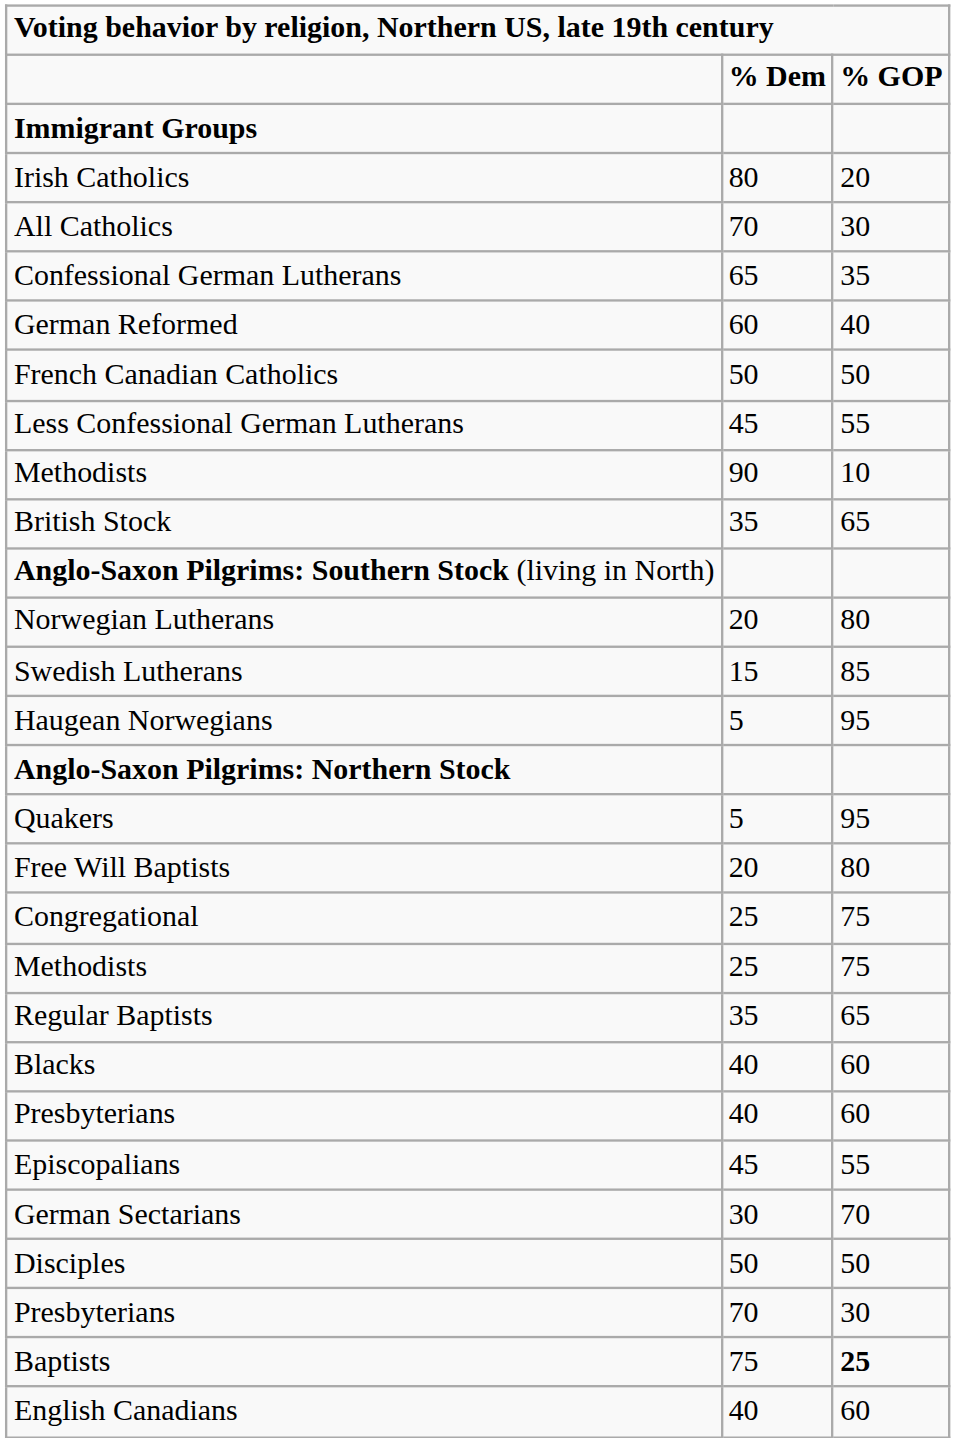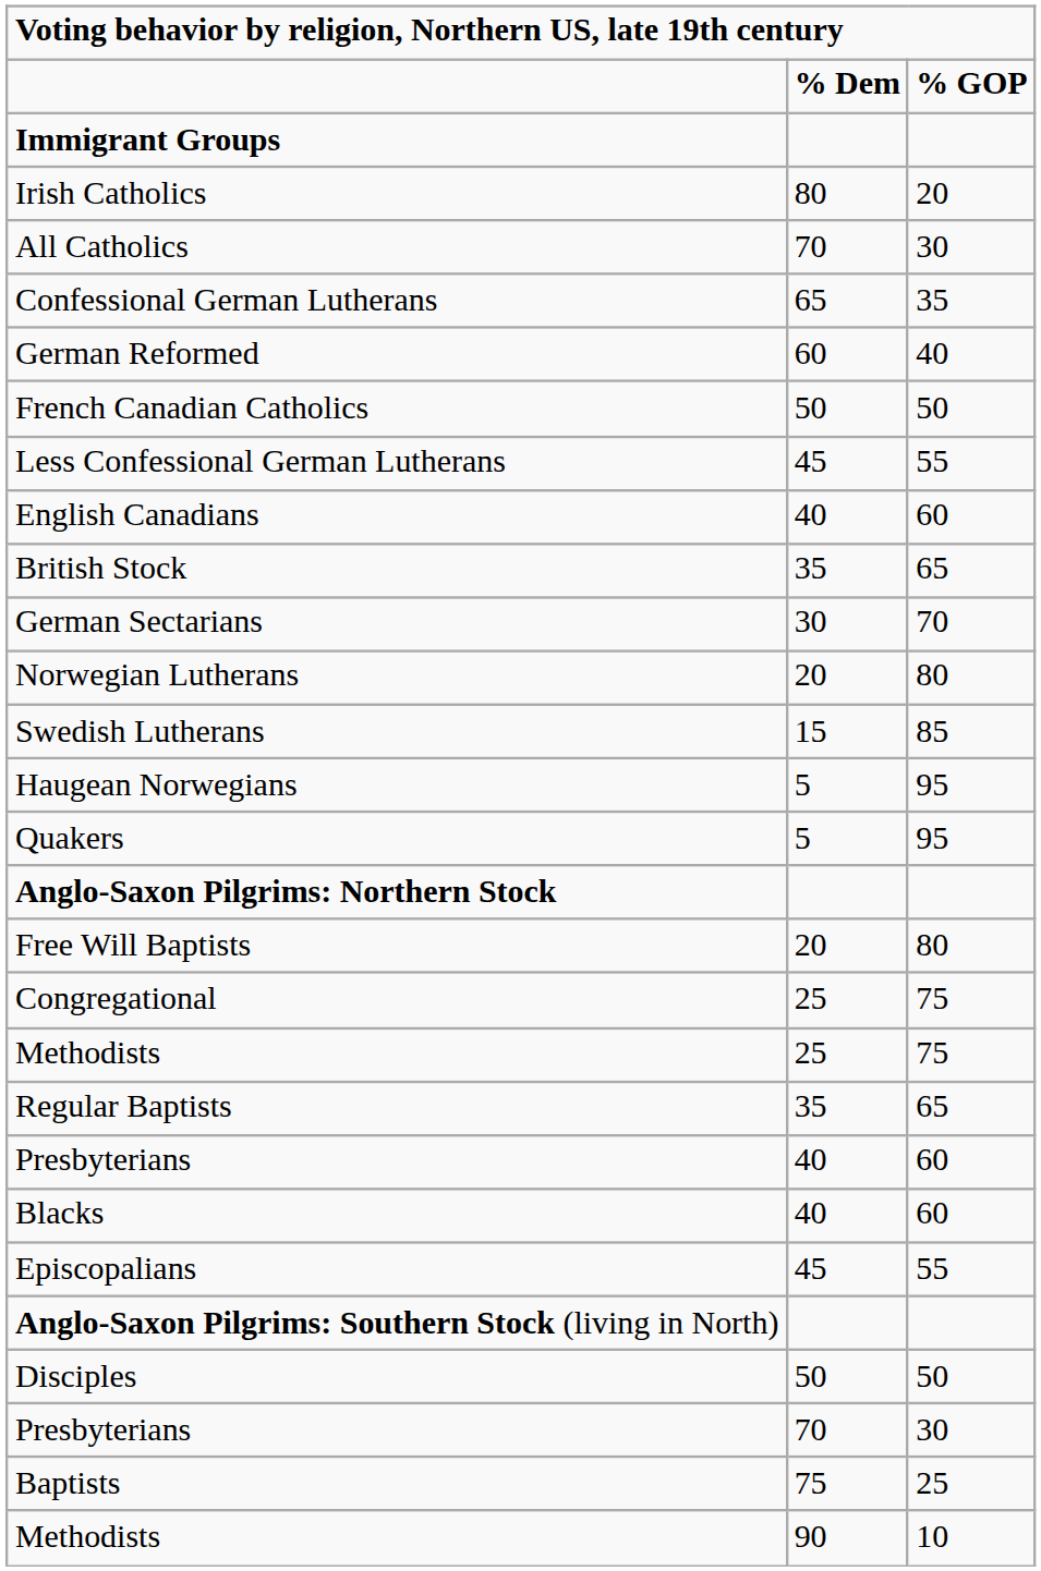rows swapped: English Canadians <-> Methodists / 90
rows swapped: German Sectarians <-> Anglo-Saxon Pilgrims: Southern Stock (living in North)
rows swapped: Anglo-Saxon Pilgrims: Northern Stock <-> Quakers
rows swapped: Blacks <-> Presbyterians / 40
Baptists | column 3: bold -> normal
